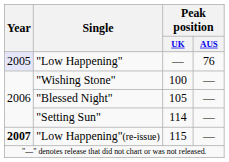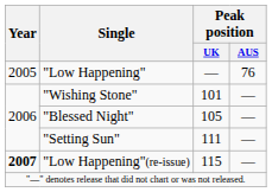"Low Happening" | Year: lavender background -> no background
"Wishing Stone" | Peak position / UK: 100 -> 101
"Setting Sun" | Peak position / UK: 114 -> 111
